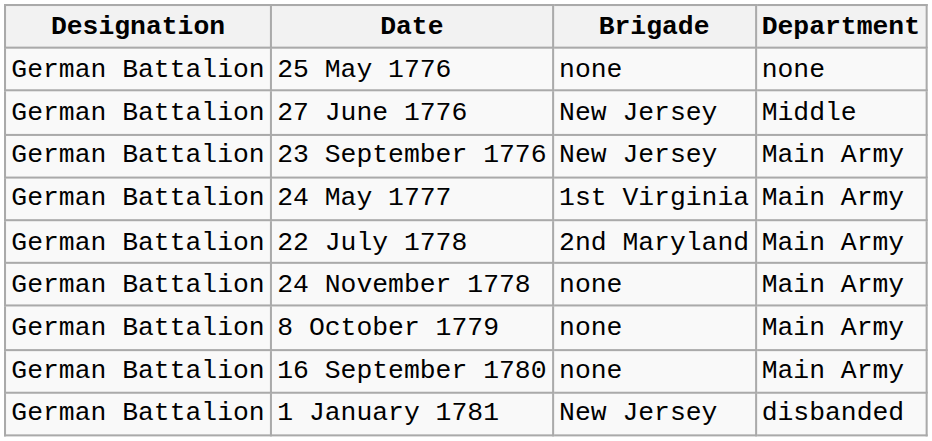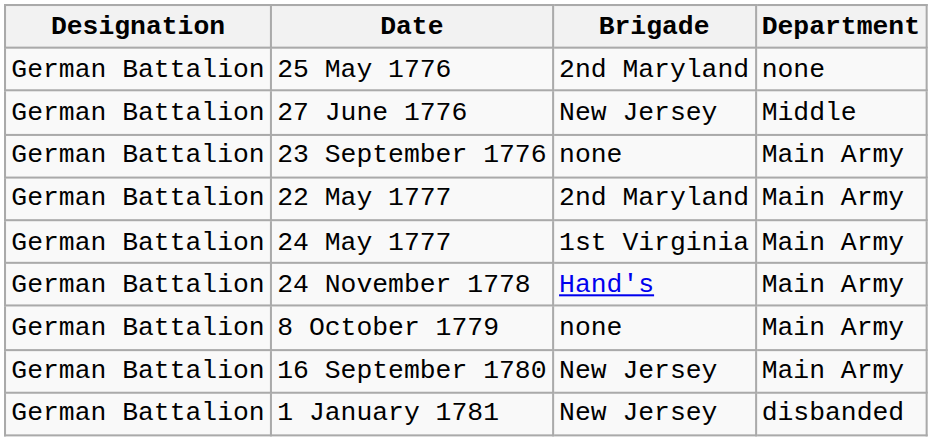25 May 1776 | Brigade: none -> 2nd Maryland
23 September 1776 | Brigade: New Jersey -> none
+ row: German Battalion | 22 May 1777 | 2nd Maryland | Main Army
- row: German Battalion | 22 July 1778 | 2nd Maryland | Main Army
24 November 1778 | Brigade: none -> Hand's
16 September 1780 | Brigade: none -> New Jersey
